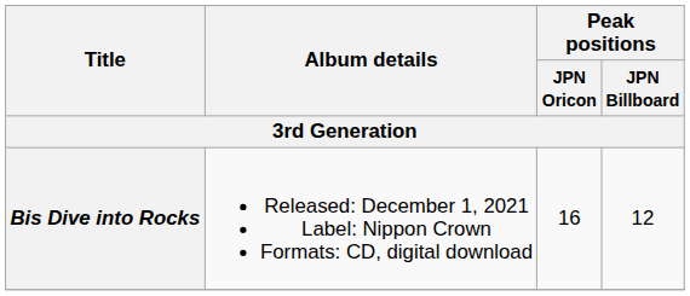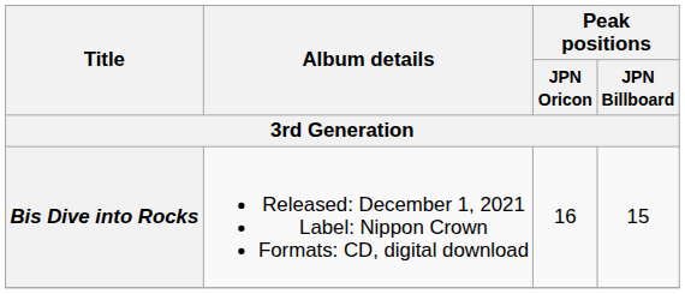Bis Dive into Rocks | Peak positions / JPN Billboard: 12 -> 15
